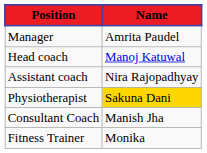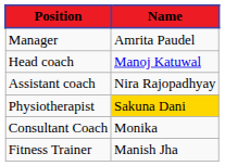Consultant Coach | Name: Manish Jha -> Monika
Fitness Trainer | Name: Monika -> Manish Jha
